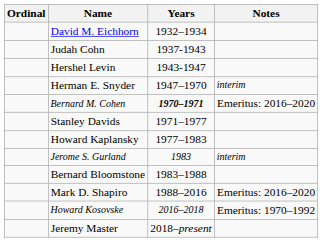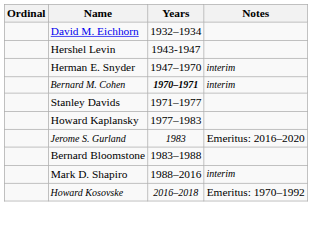- row: Judah Cohn | 1937-1943
Bernard M. Cohen | Notes: Emeritus: 2016–2020 -> interim
Jerome S. Gurland | Notes: interim -> Emeritus: 2016–2020
Mark D. Shapiro | Notes: Emeritus: 2016–2020 -> interim
- row: Jeremy Master | 2018–present
